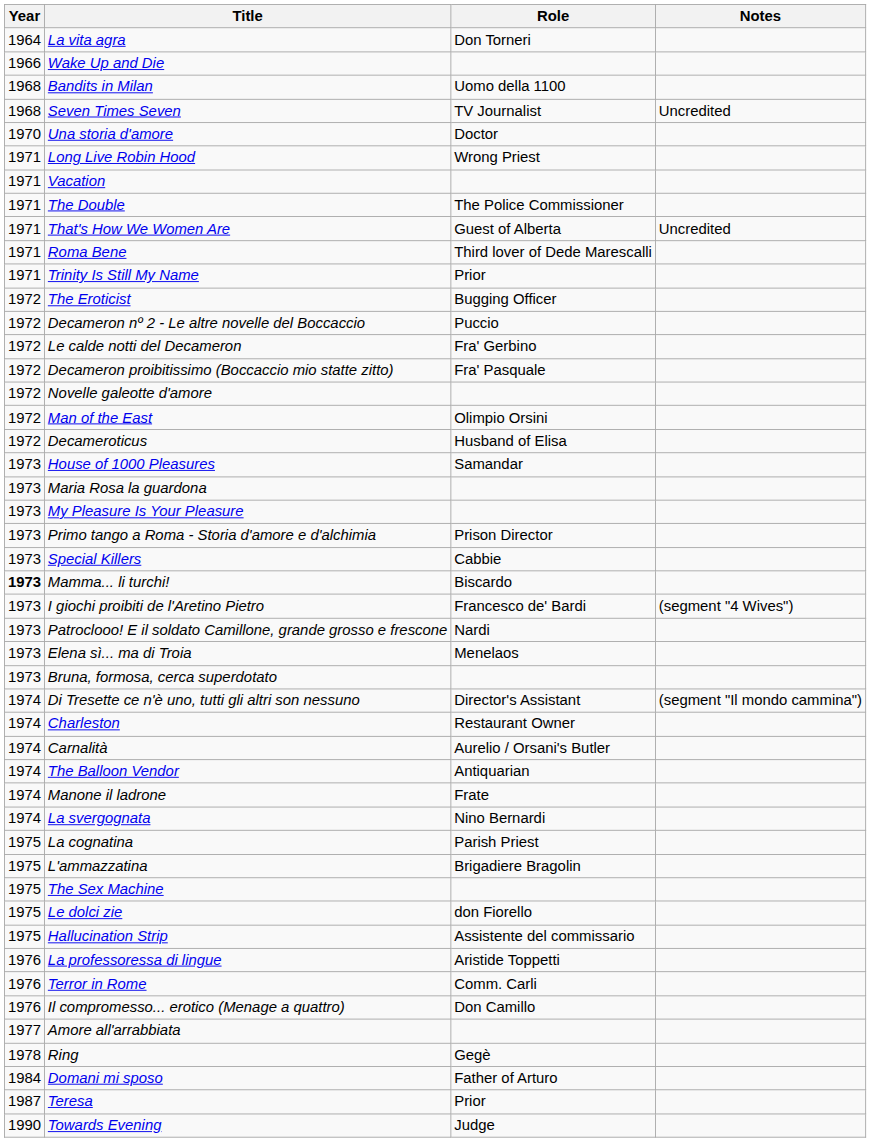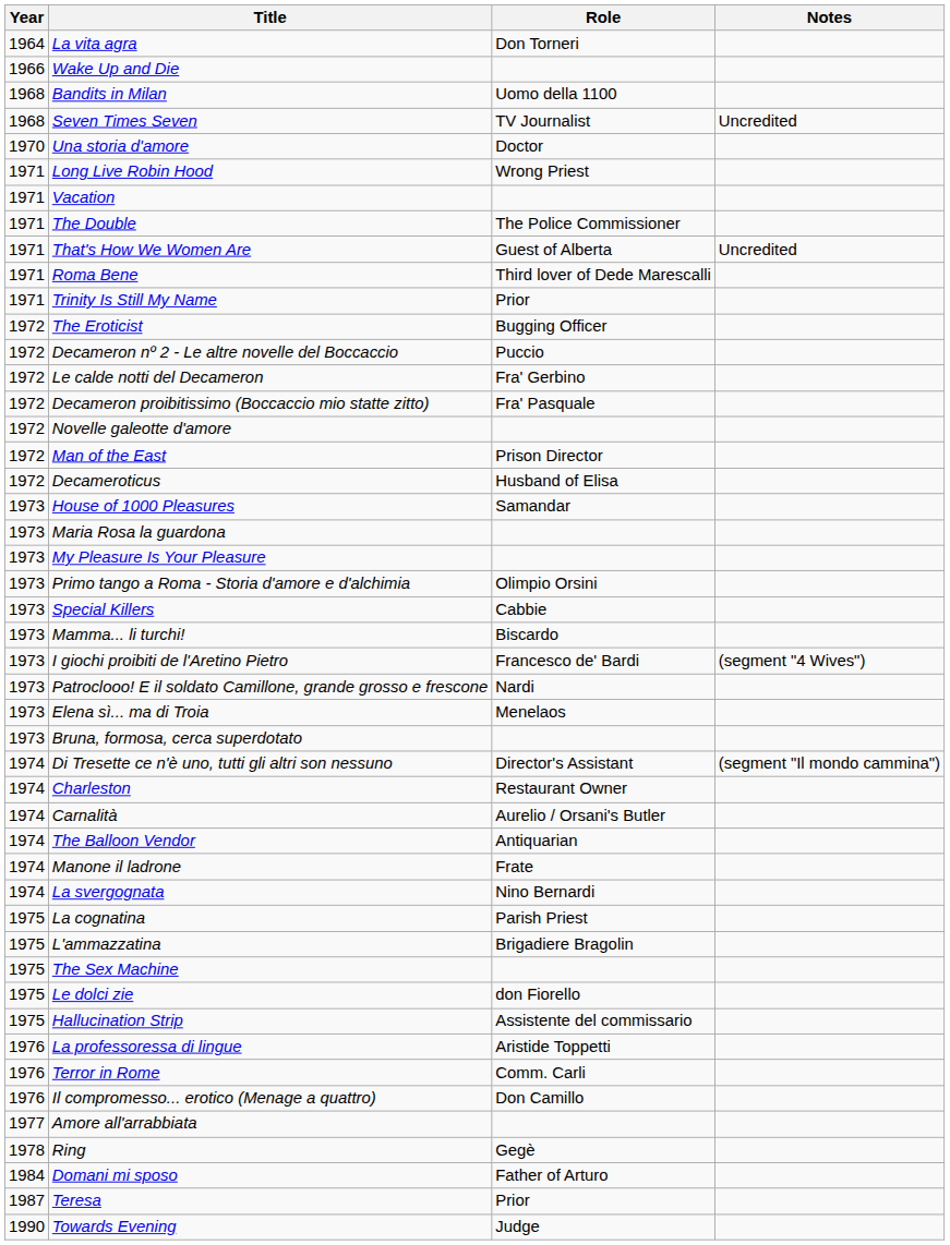Man of the East | Role: Olimpio Orsini -> Prison Director
Primo tango a Roma - Storia d'amore e d'alchimia | Role: Prison Director -> Olimpio Orsini
Mamma... li turchi! | Year: bold -> normal
